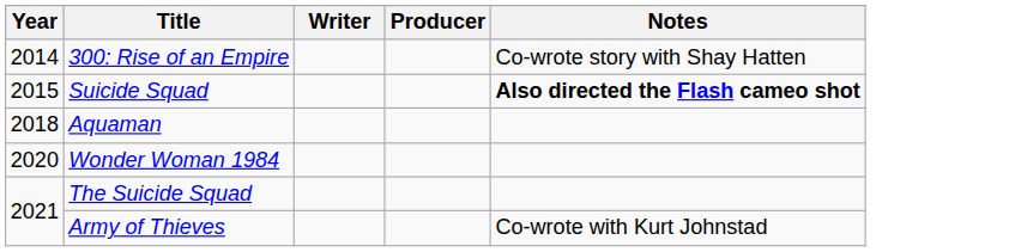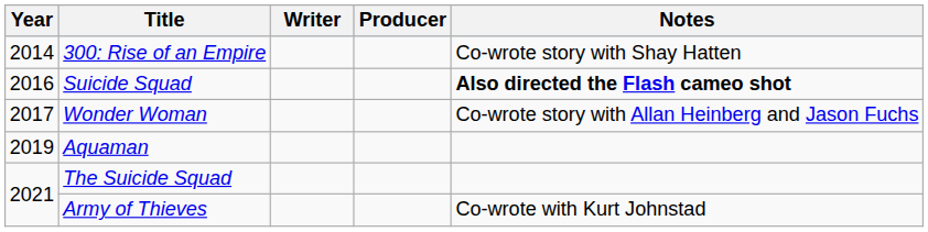Suicide Squad | Year: 2015 -> 2016
+ row: 2017 | Wonder Woman | Co-wrote story with Allan Heinberg and Jason Fuchs
Aquaman | Year: 2018 -> 2019
- row: 2020 | Wonder Woman 1984
